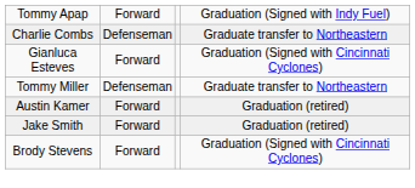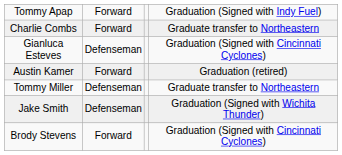Charlie Combs | column 2: Defenseman -> Forward
Gianluca Esteves | column 2: Forward -> Defenseman
rows swapped: Austin Kamer <-> Tommy Miller
Jake Smith | column 2: Forward -> Defenseman
Jake Smith | column 4: Graduation (retired) -> Graduation (Signed with Wichita Thunder)
